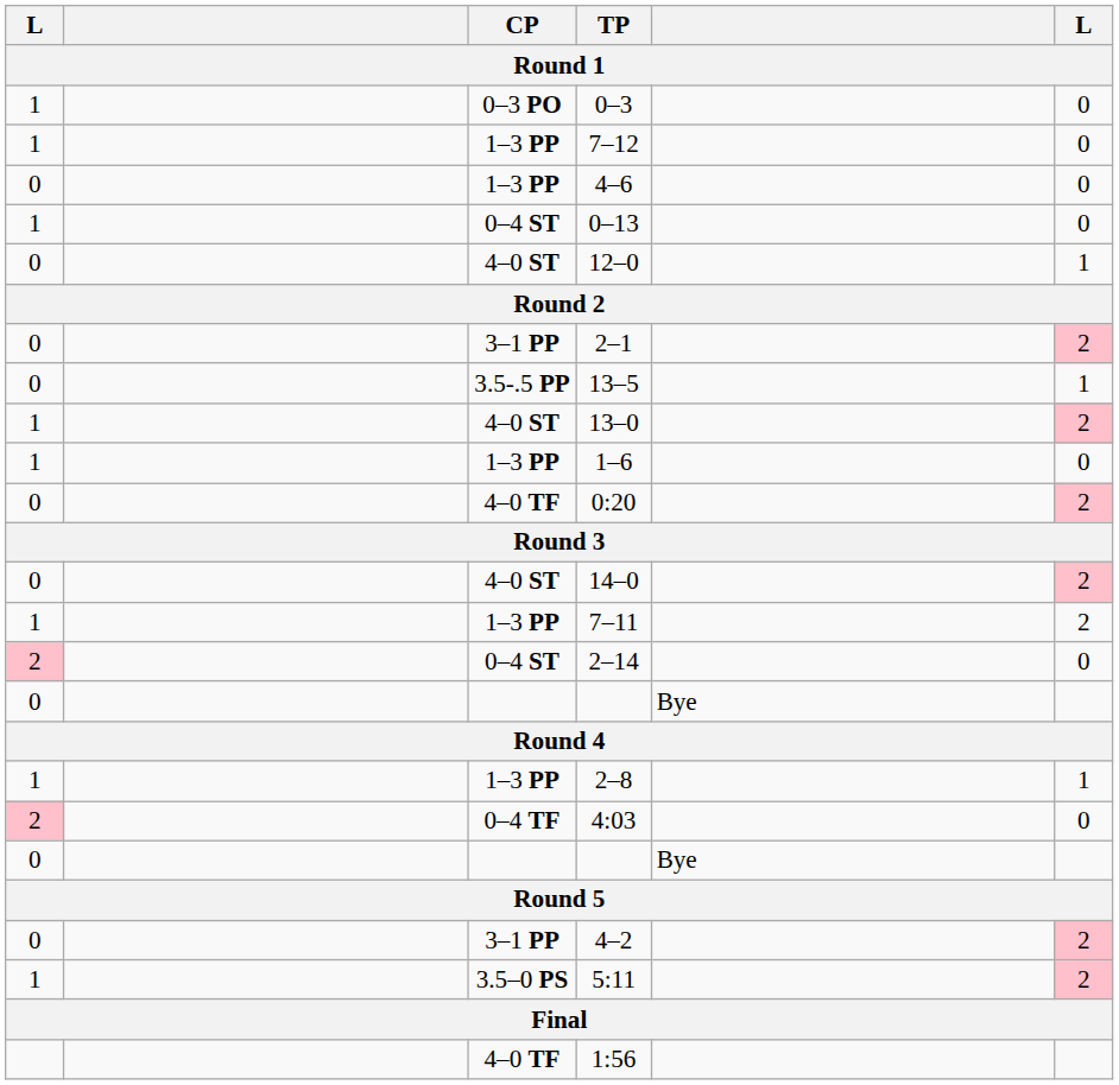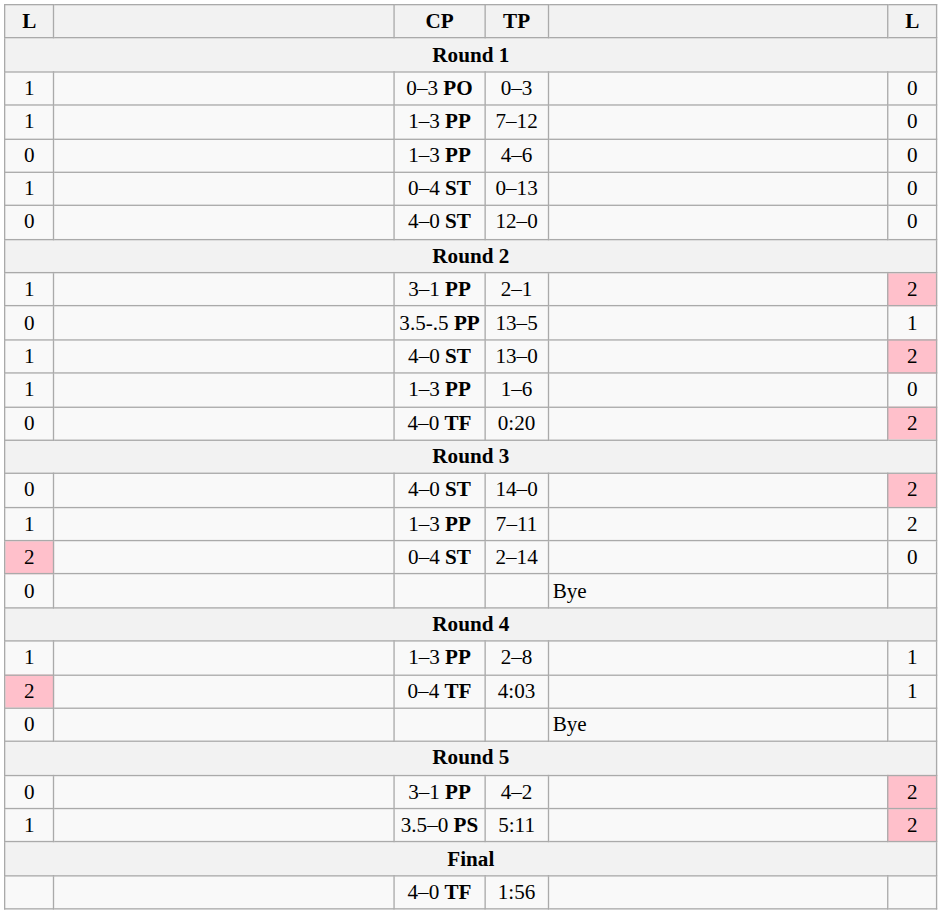12–0 | column 6: 1 -> 0
2–1 | column 1: 0 -> 1
4:03 | column 6: 0 -> 1
